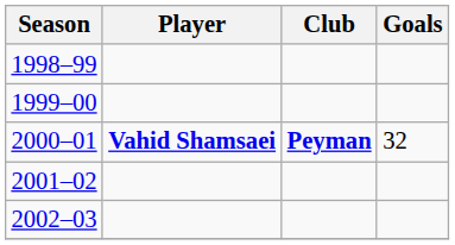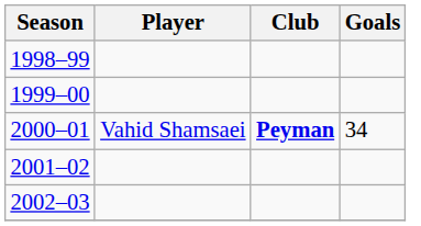2000–01 | Player: bold -> normal
2000–01 | Goals: 32 -> 34
